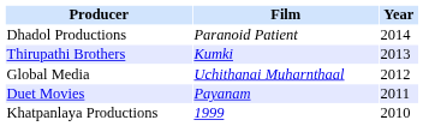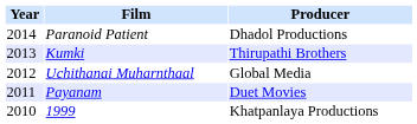columns swapped: Year <-> Producer
